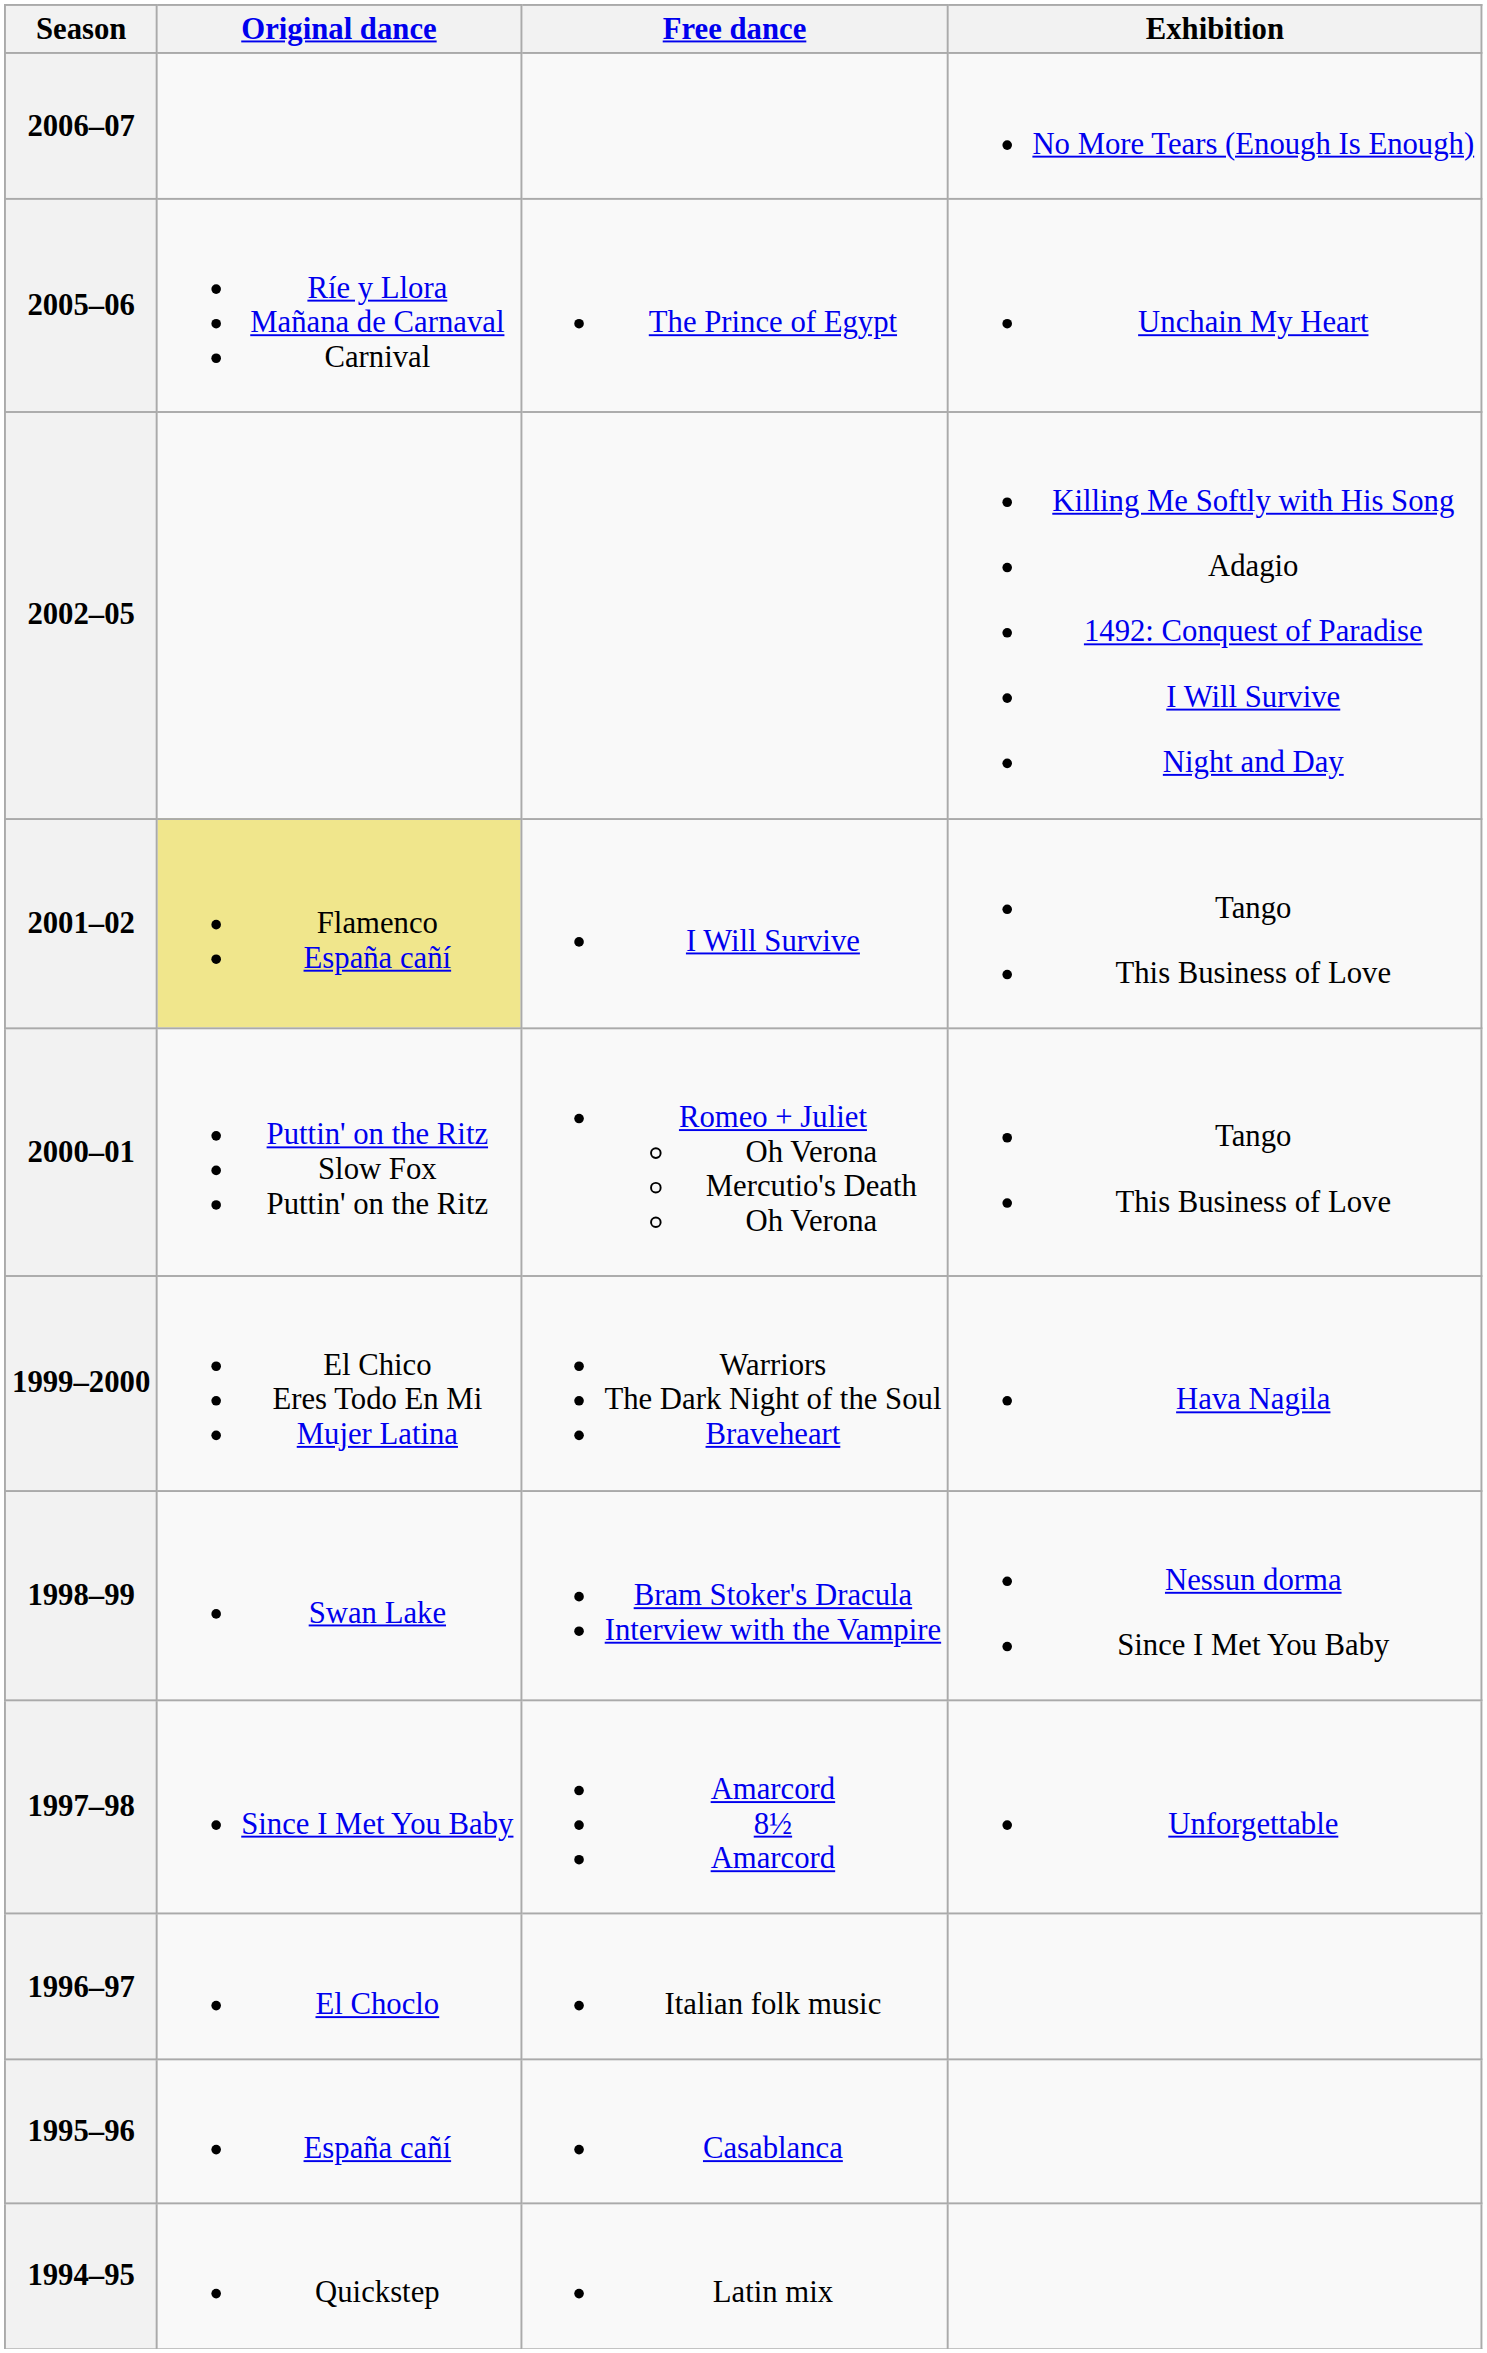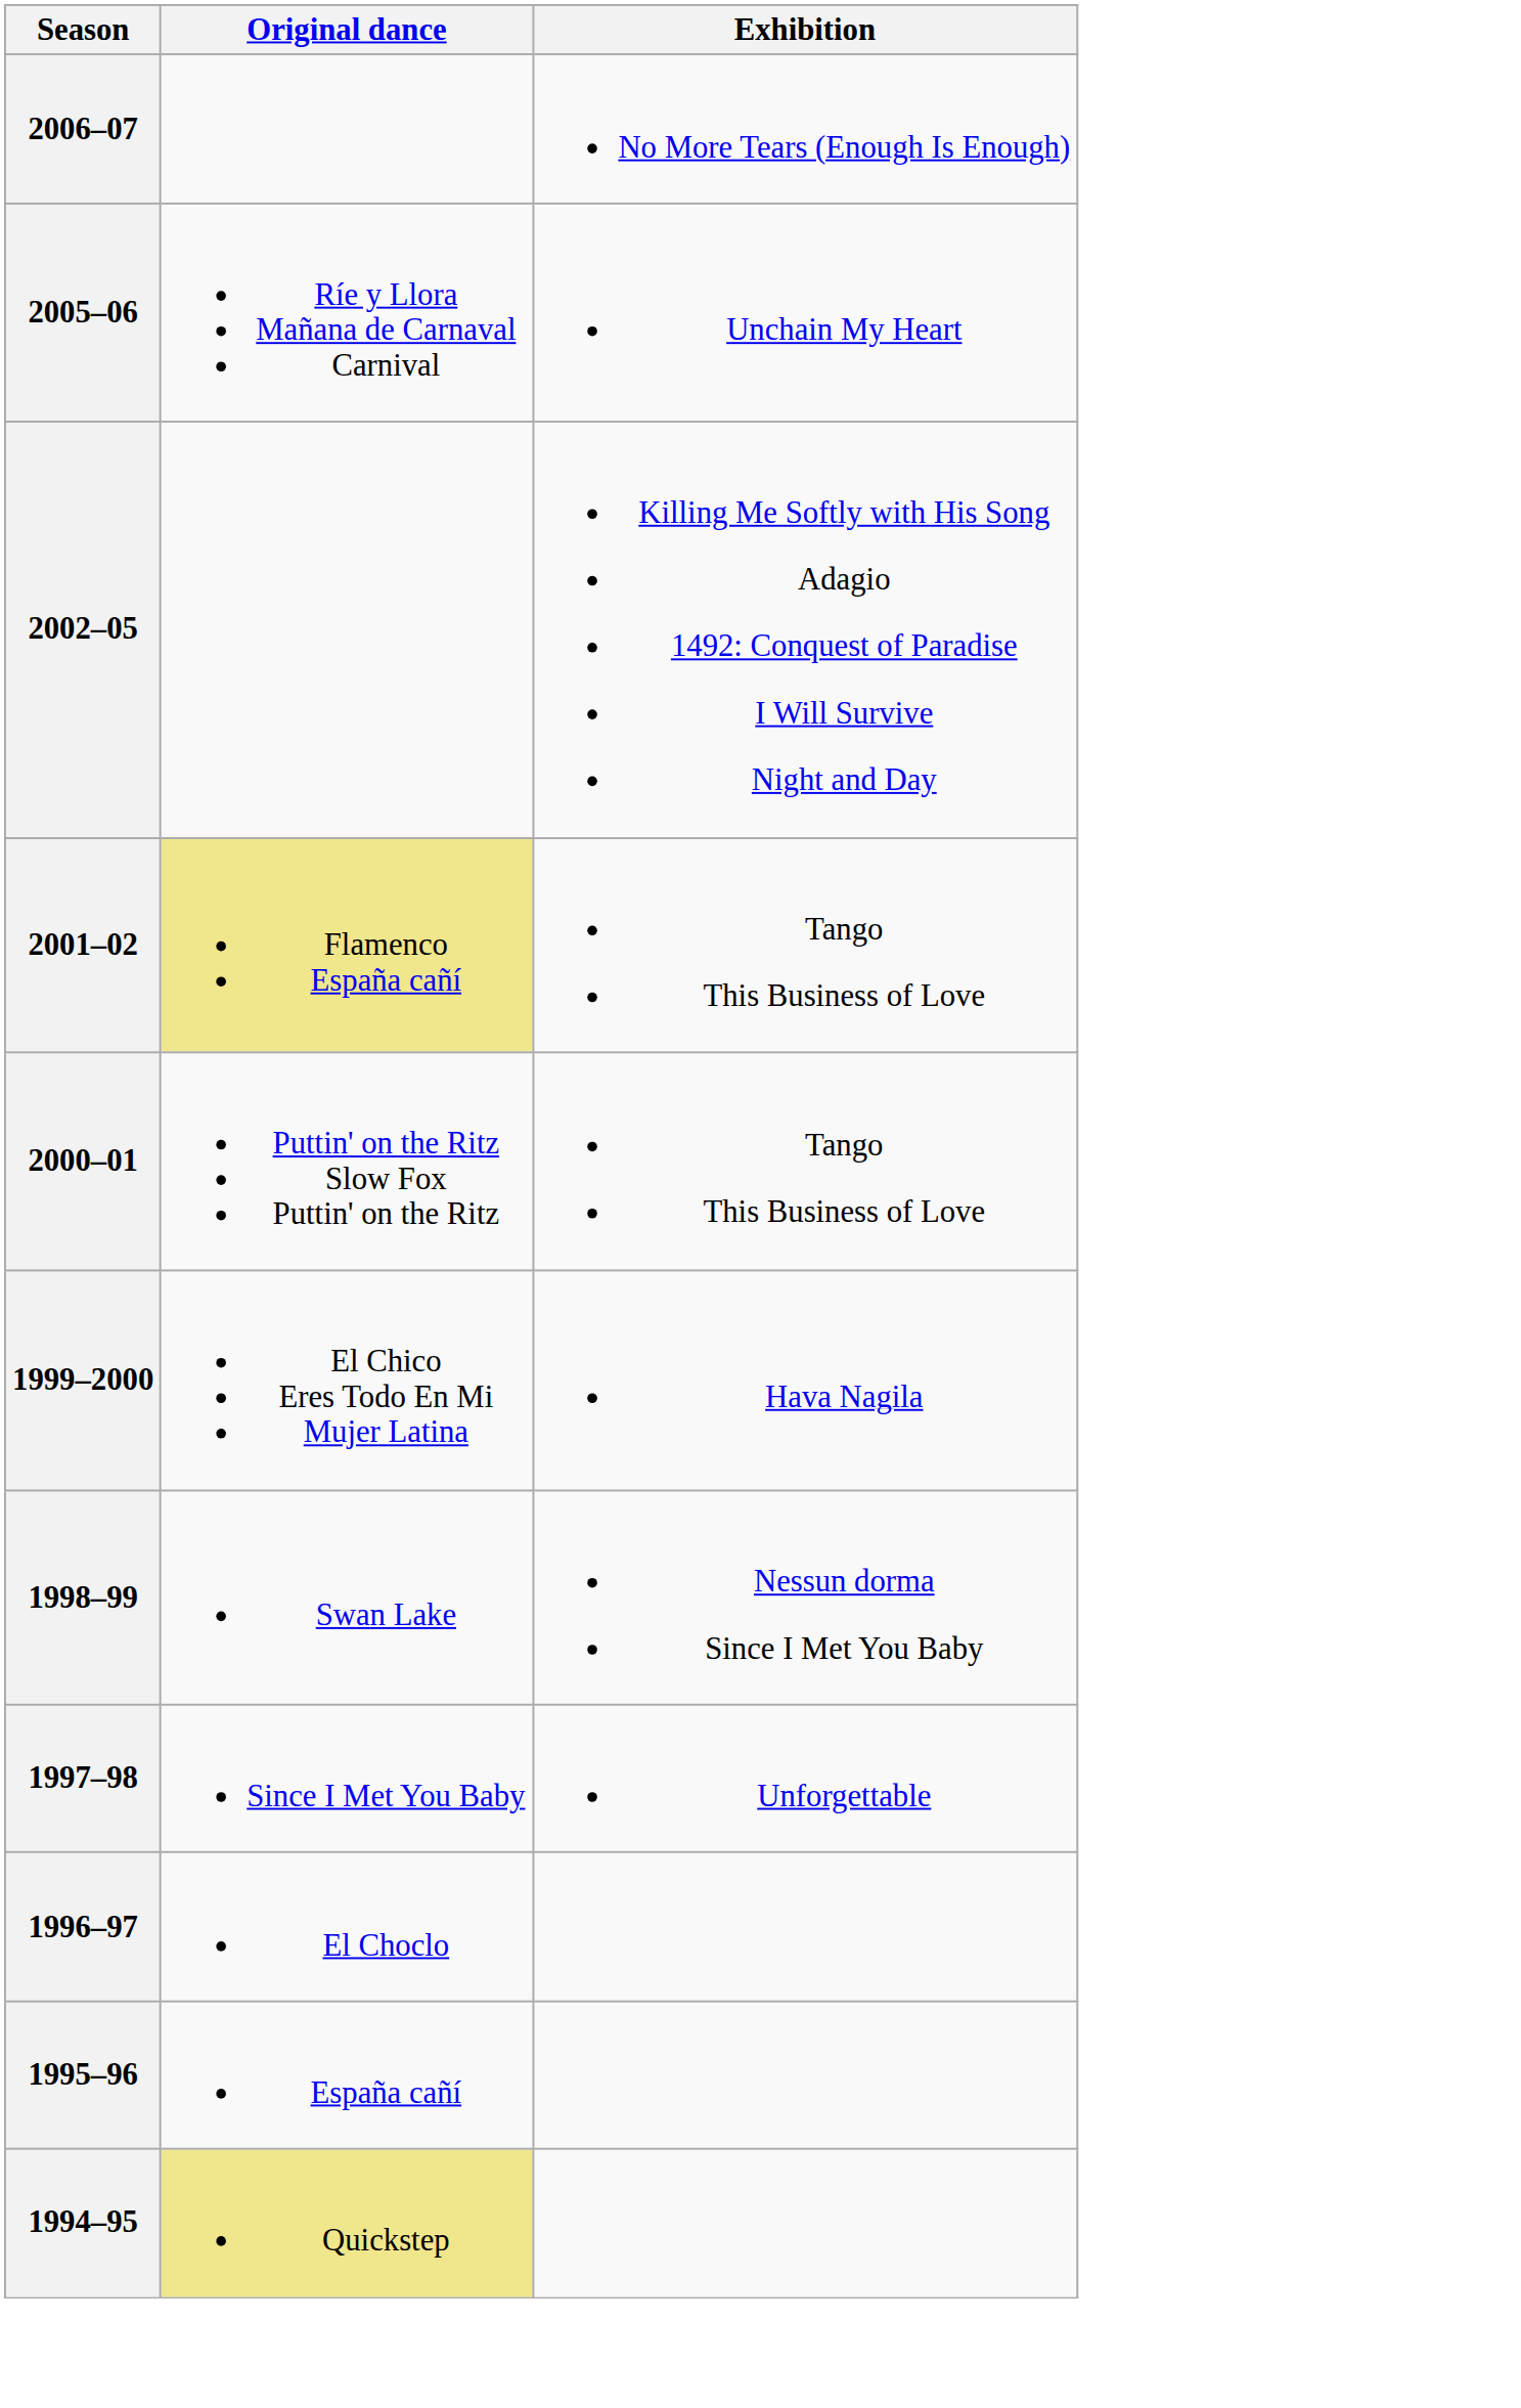- column: Free dance | The Prince of Egypt | I Will Survive | Romeo + Juliet Oh Verona Mercutio's Death Oh Verona | Warriors The Dark Night of the Soul Braveheart | Bram Stoker's Dracula Interview with the Vampire | Amarcord 8½ Amarcord | Italian folk music | Casablanca | Latin mix
1994–95 | Original dance: no background -> khaki background
